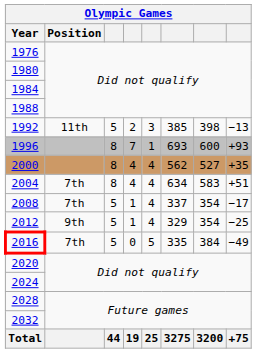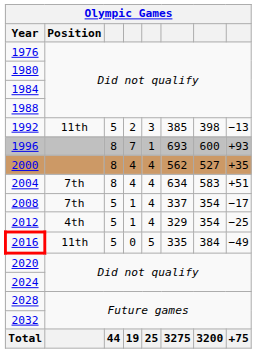2012 | Olympic Games / Position: 9th -> 4th
2016 | Olympic Games / Position: 7th -> 11th
